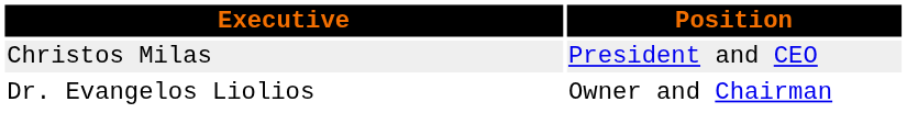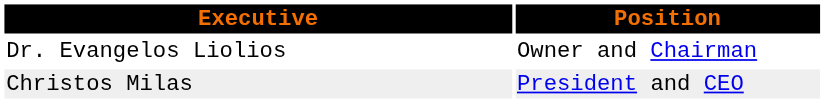rows swapped: Dr. Evangelos Liolios <-> Christos Milas
